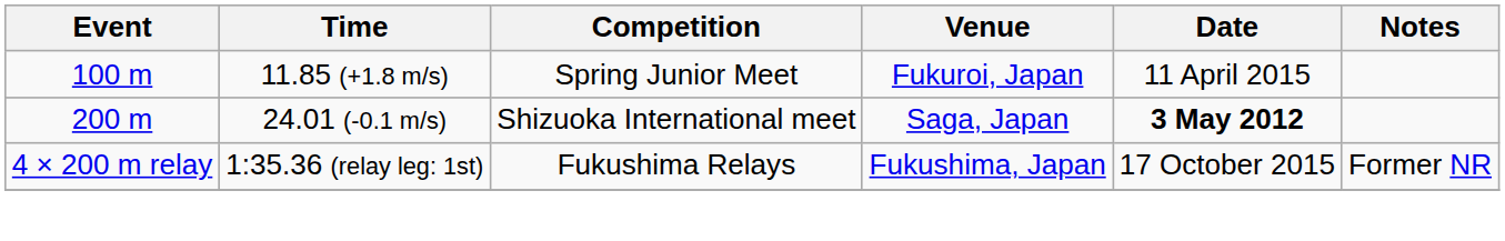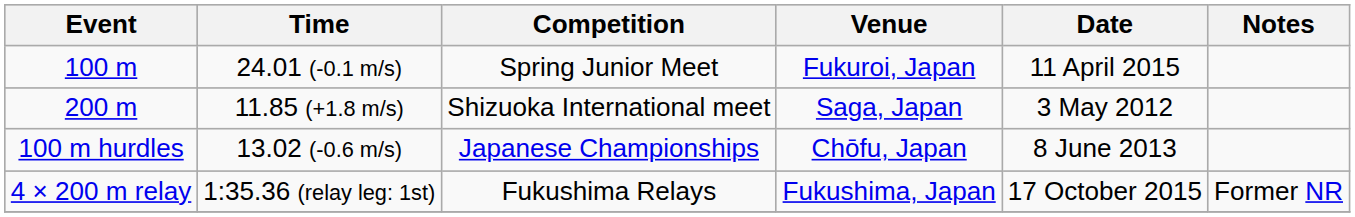100 m | Time: 11.85 (+1.8 m/s) -> 24.01 (-0.1 m/s)
200 m | Time: 24.01 (-0.1 m/s) -> 11.85 (+1.8 m/s)
200 m | Date: bold -> normal
+ row: 100 m hurdles | 13.02 (-0.6 m/s) | Japanese Championships | Chōfu, Japan | 8 June 2013
